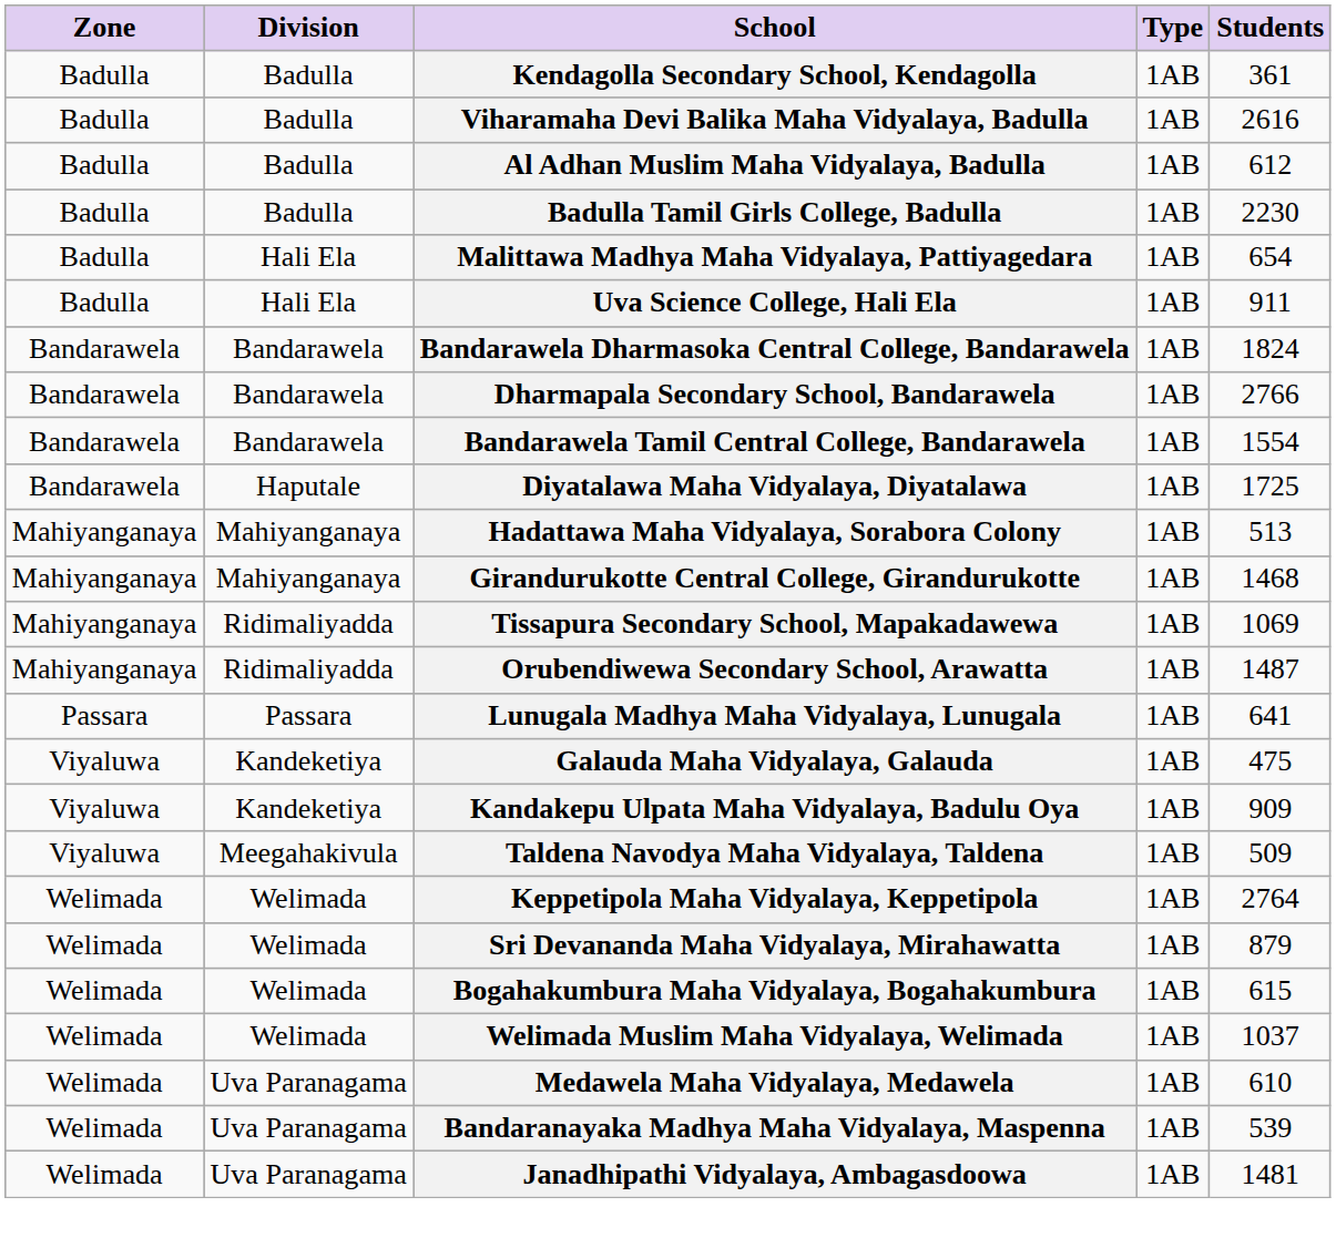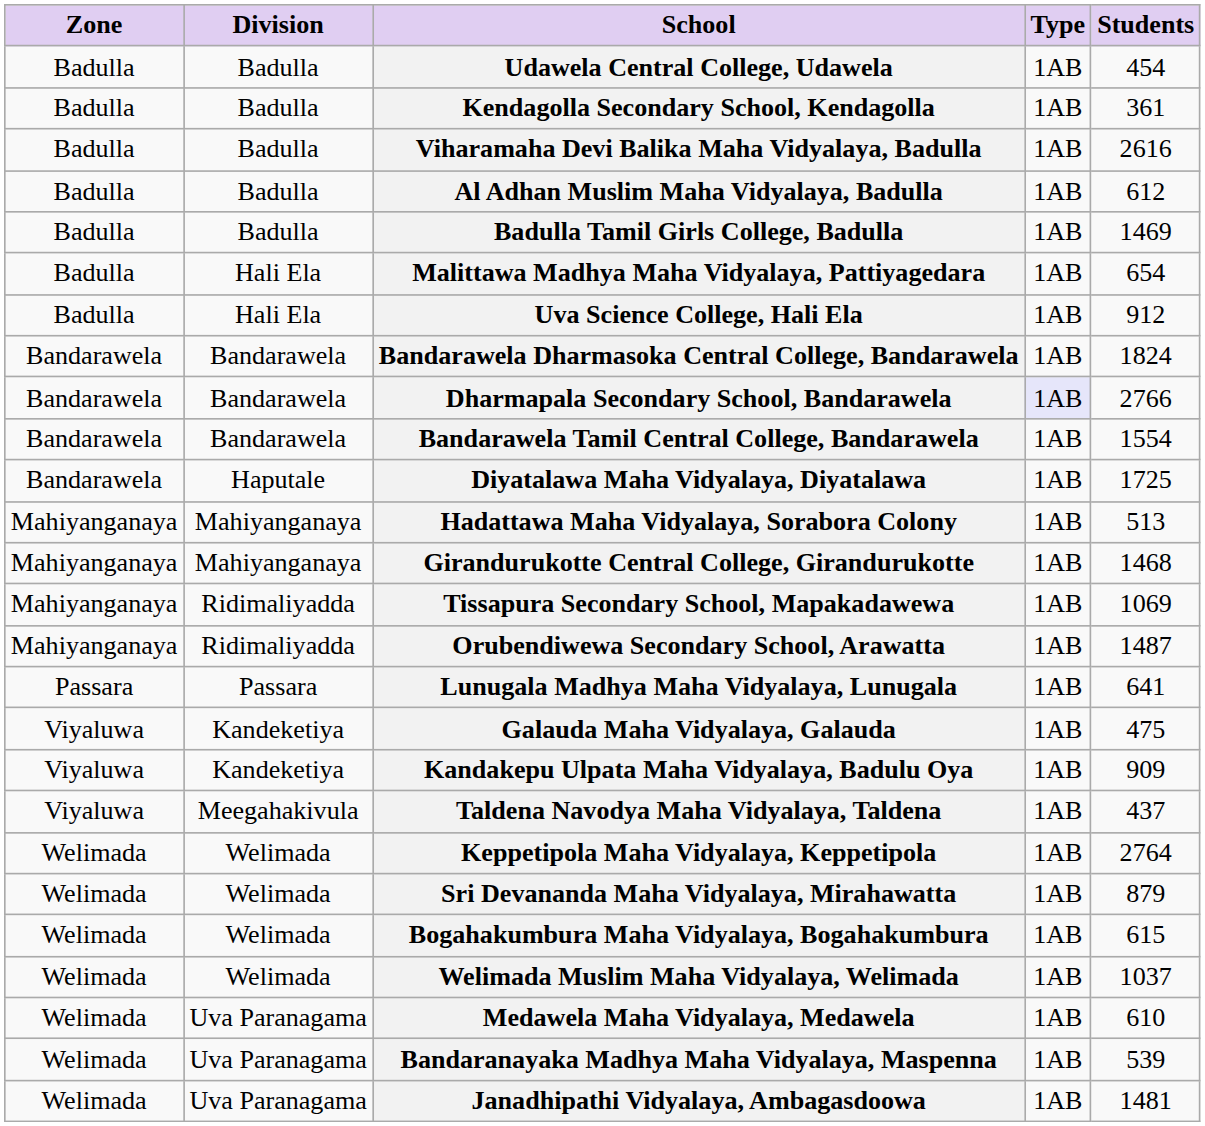+ row: Badulla | Badulla | Udawela Central College, Udawela | 1AB | 454
Badulla Tamil Girls College, Badulla | Students: 2230 -> 1469
Uva Science College, Hali Ela | Students: 911 -> 912
Dharmapala Secondary School, Bandarawela | Type: no background -> lavender background
Taldena Navodya Maha Vidyalaya, Taldena | Students: 509 -> 437
